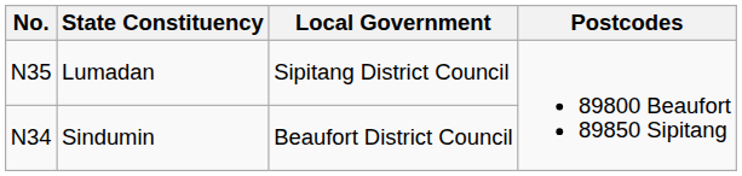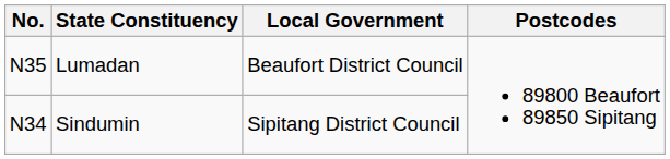Lumadan | Local Government: Sipitang District Council -> Beaufort District Council
Sindumin | Local Government: Beaufort District Council -> Sipitang District Council
